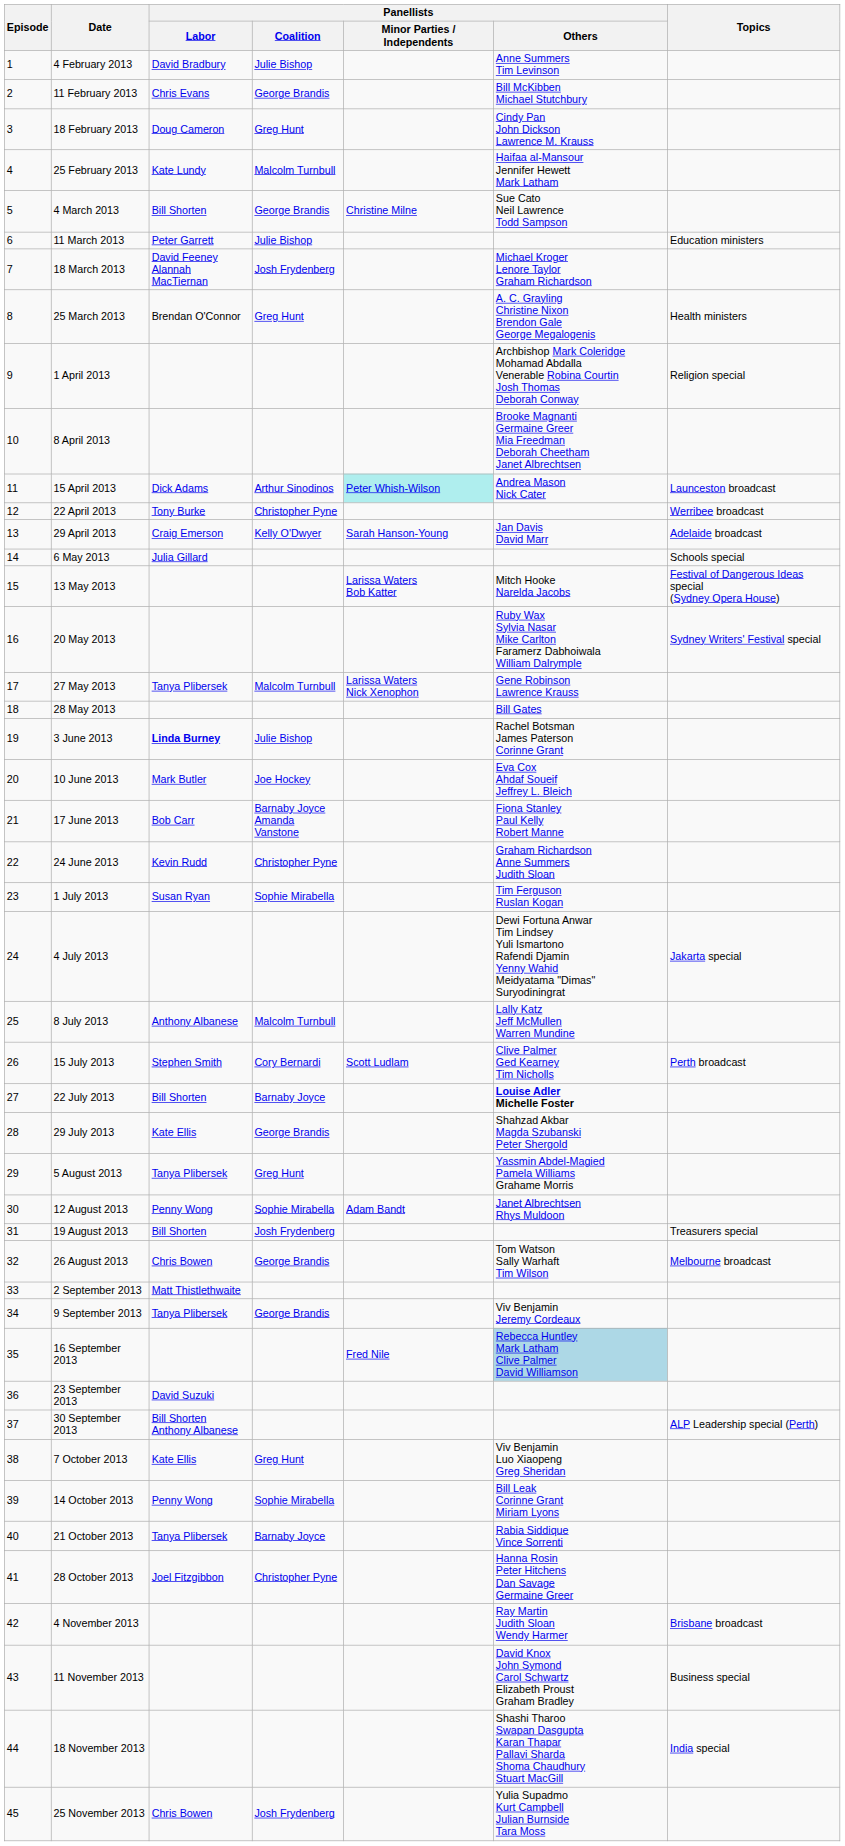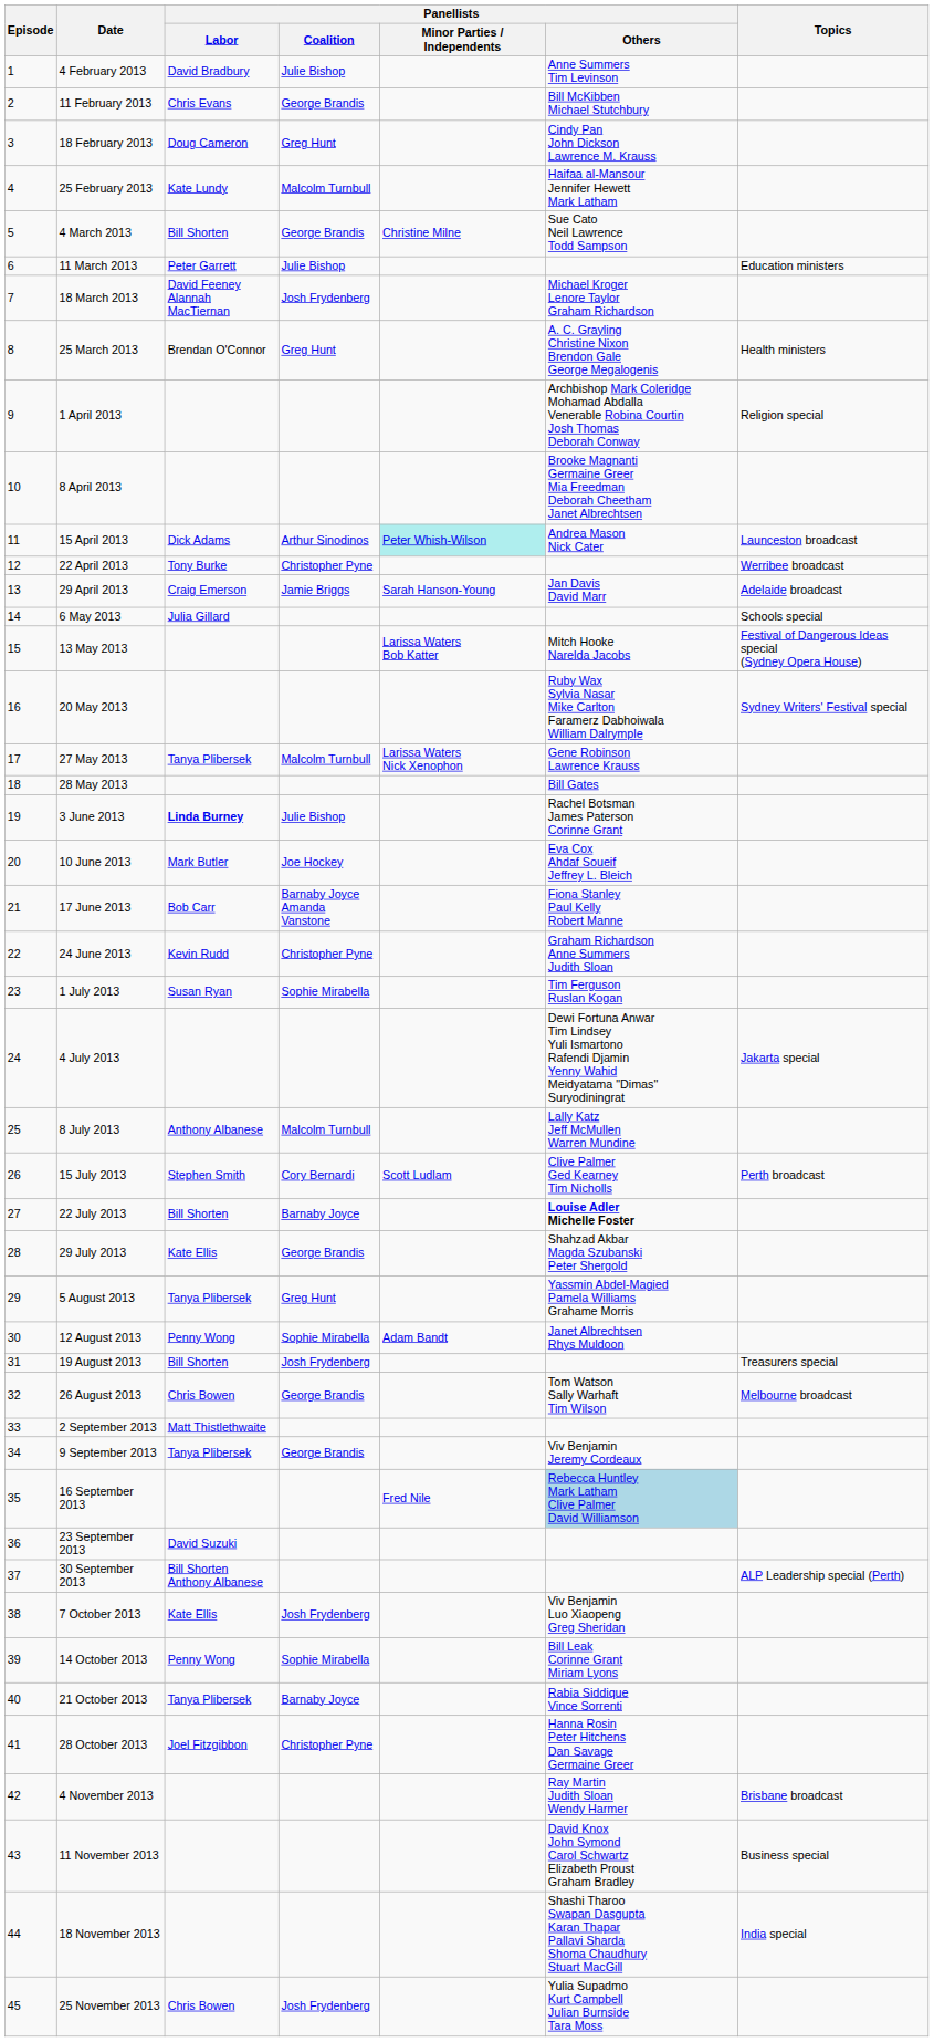29 April 2013 | Panellists / Coalition: Kelly O'Dwyer -> Jamie Briggs
7 October 2013 | Panellists / Coalition: Greg Hunt -> Josh Frydenberg
